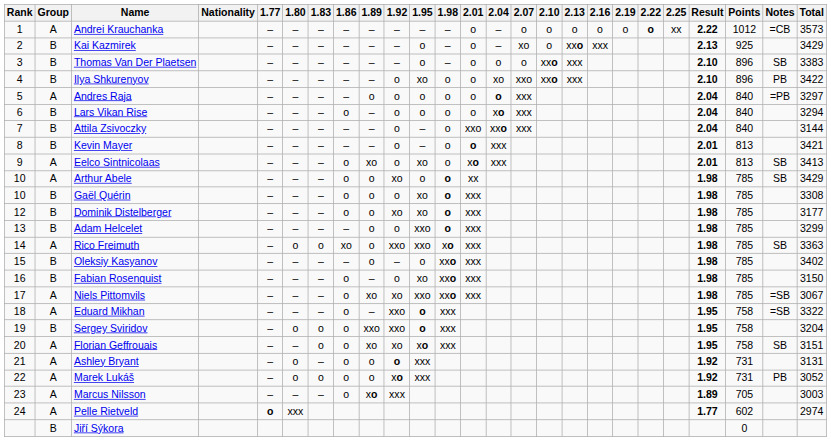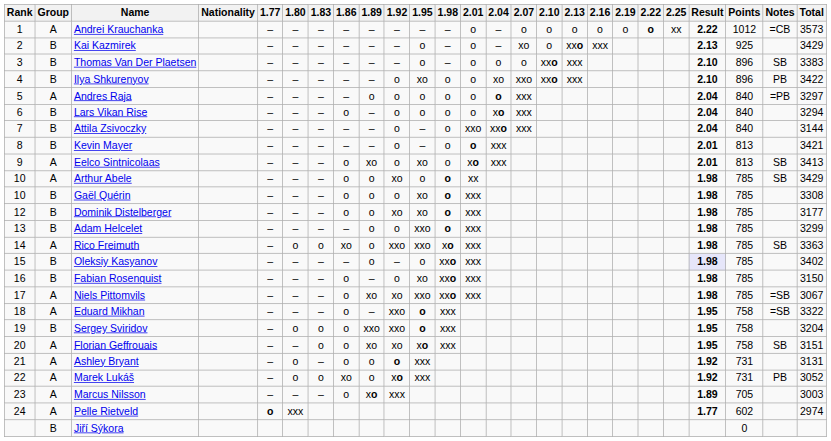Oleksiy Kasyanov | Result: no background -> lavender background
Marek Lukáš | 1.86: o -> xo
